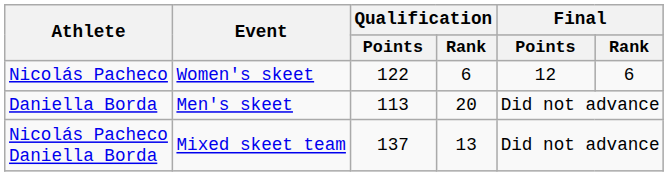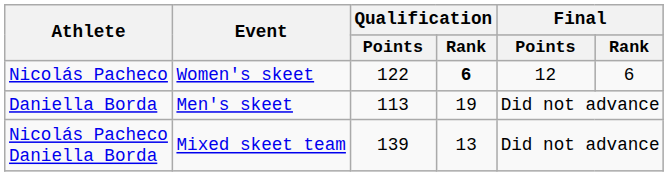Nicolás Pacheco | Qualification / Rank: normal -> bold
Daniella Borda | Qualification / Rank: 20 -> 19
Nicolás Pacheco Daniella Borda | Qualification / Points: 137 -> 139
